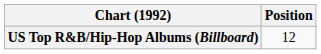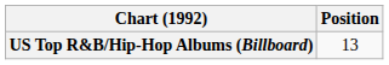US Top R&B/Hip-Hop Albums (Billboard) | Position: 12 -> 13
